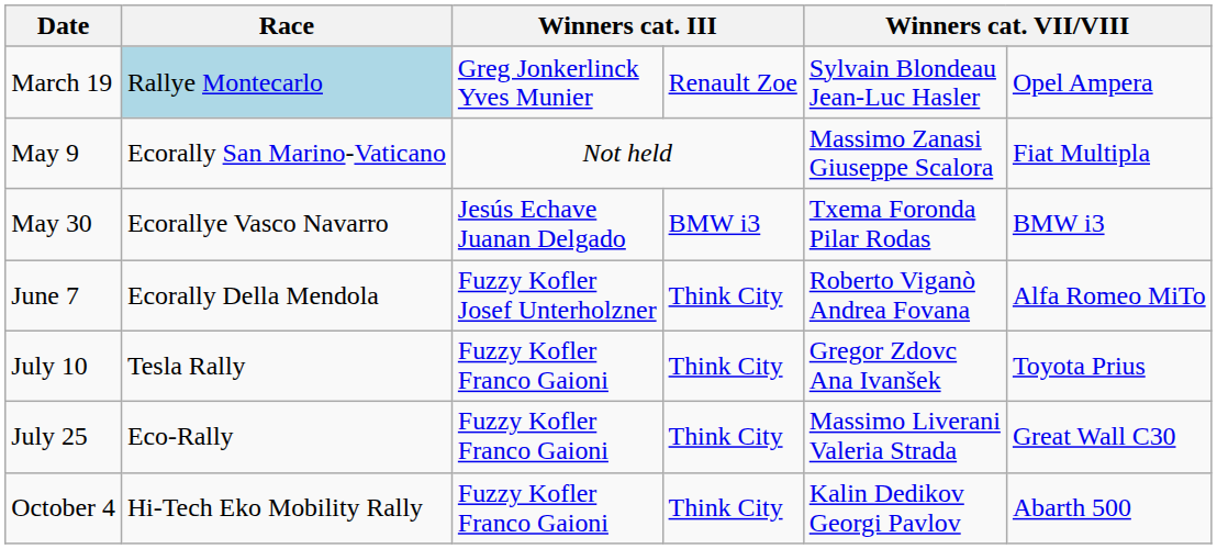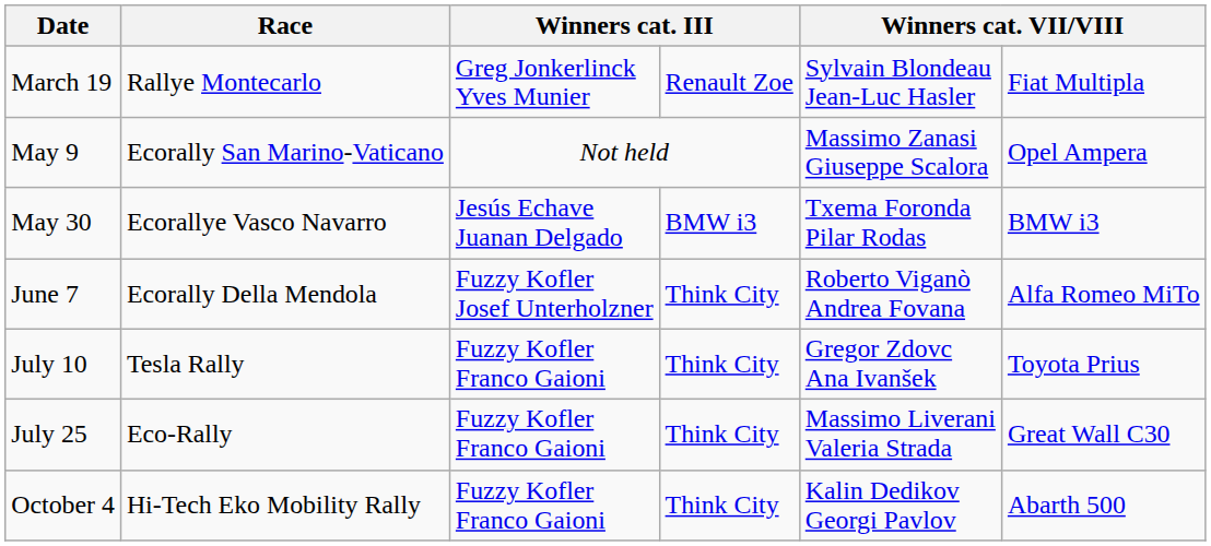March 19 | Race: lightblue background -> no background
March 19 | column 6: Opel Ampera -> Fiat Multipla
May 9 | column 6: Fiat Multipla -> Opel Ampera
